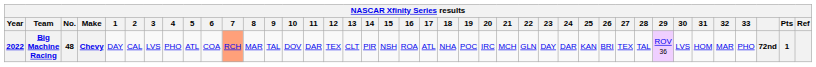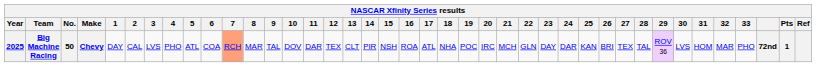Big Machine Racing | Year: 2022 -> 2025
Big Machine Racing | No.: 48 -> 50
